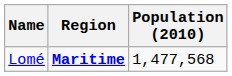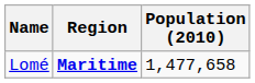Lomé | Population (2010): 1,477,568 -> 1,477,658
